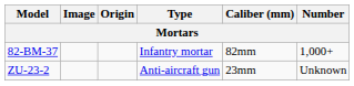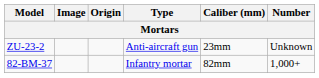rows swapped: 82-BM-37 <-> ZU-23-2
